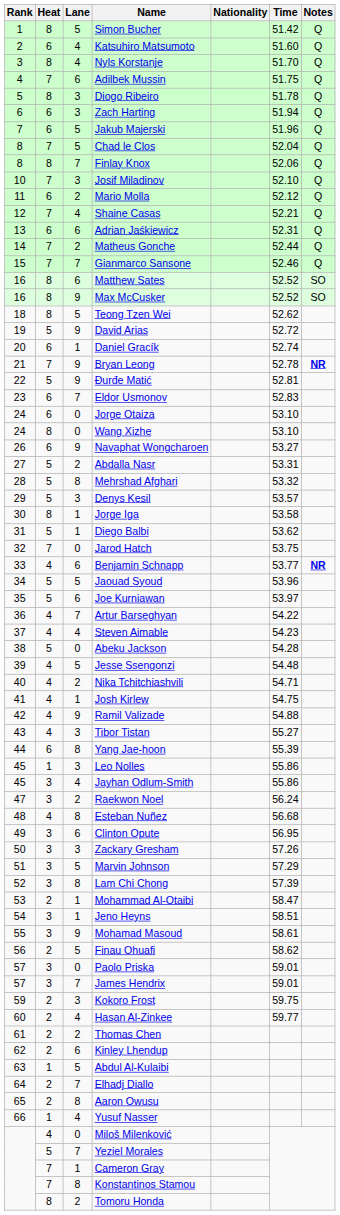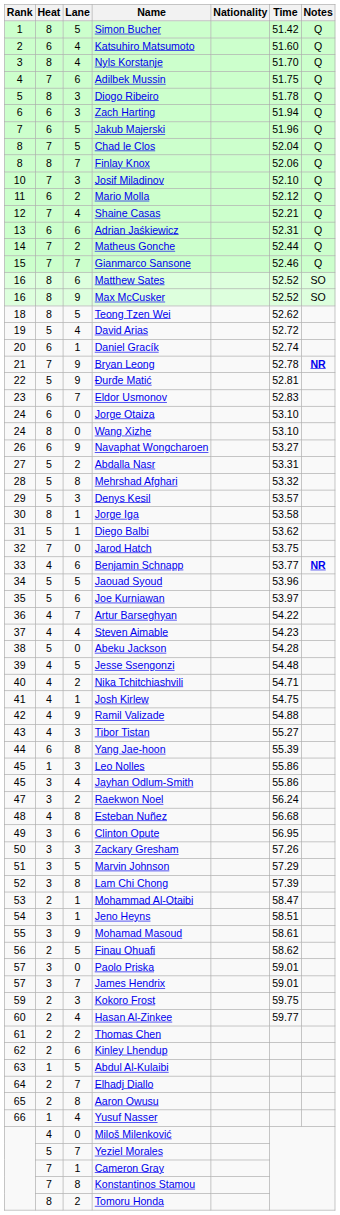David Arias | Lane: 9 -> 4
